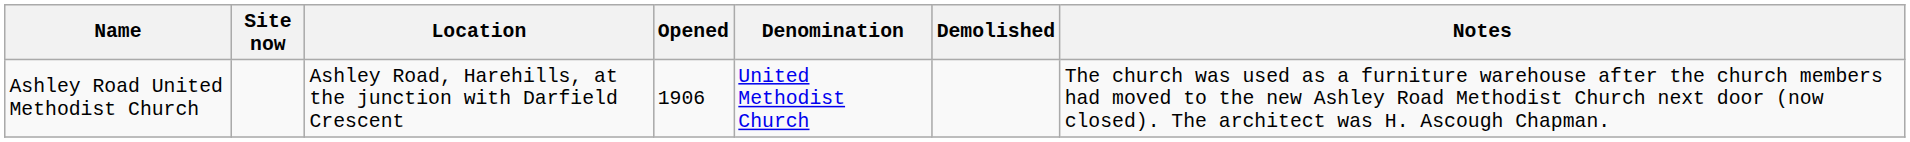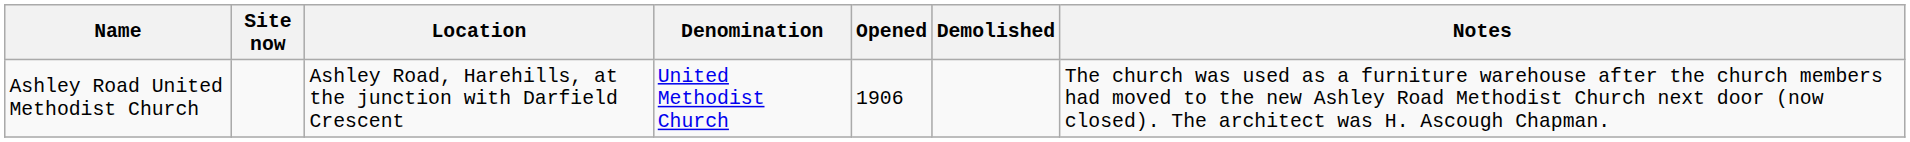columns swapped: Denomination <-> Opened
